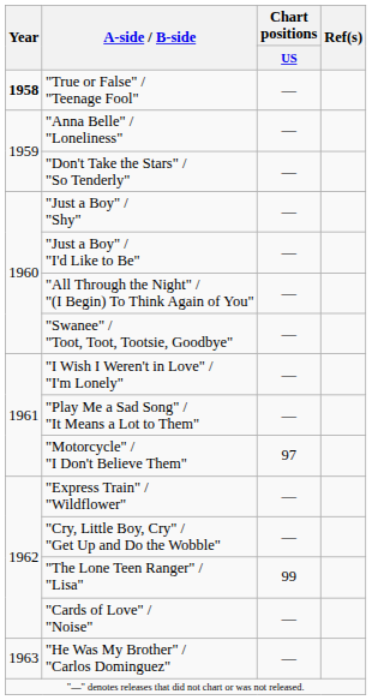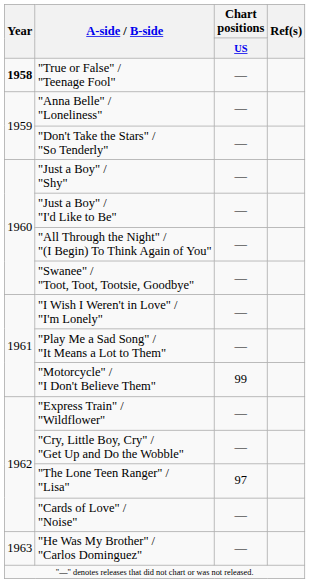"Motorcycle" / "I Don't Believe Them" | Chart positions / US: 97 -> 99
"The Lone Teen Ranger" / "Lisa" | Chart positions / US: 99 -> 97
